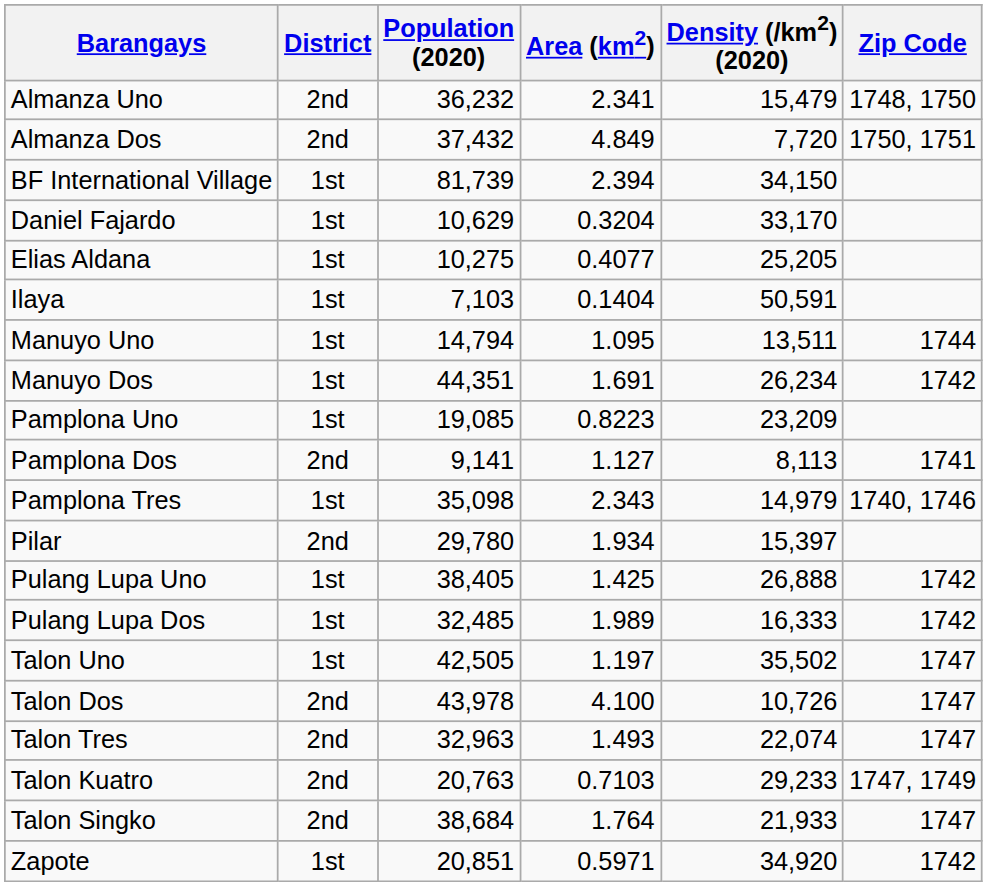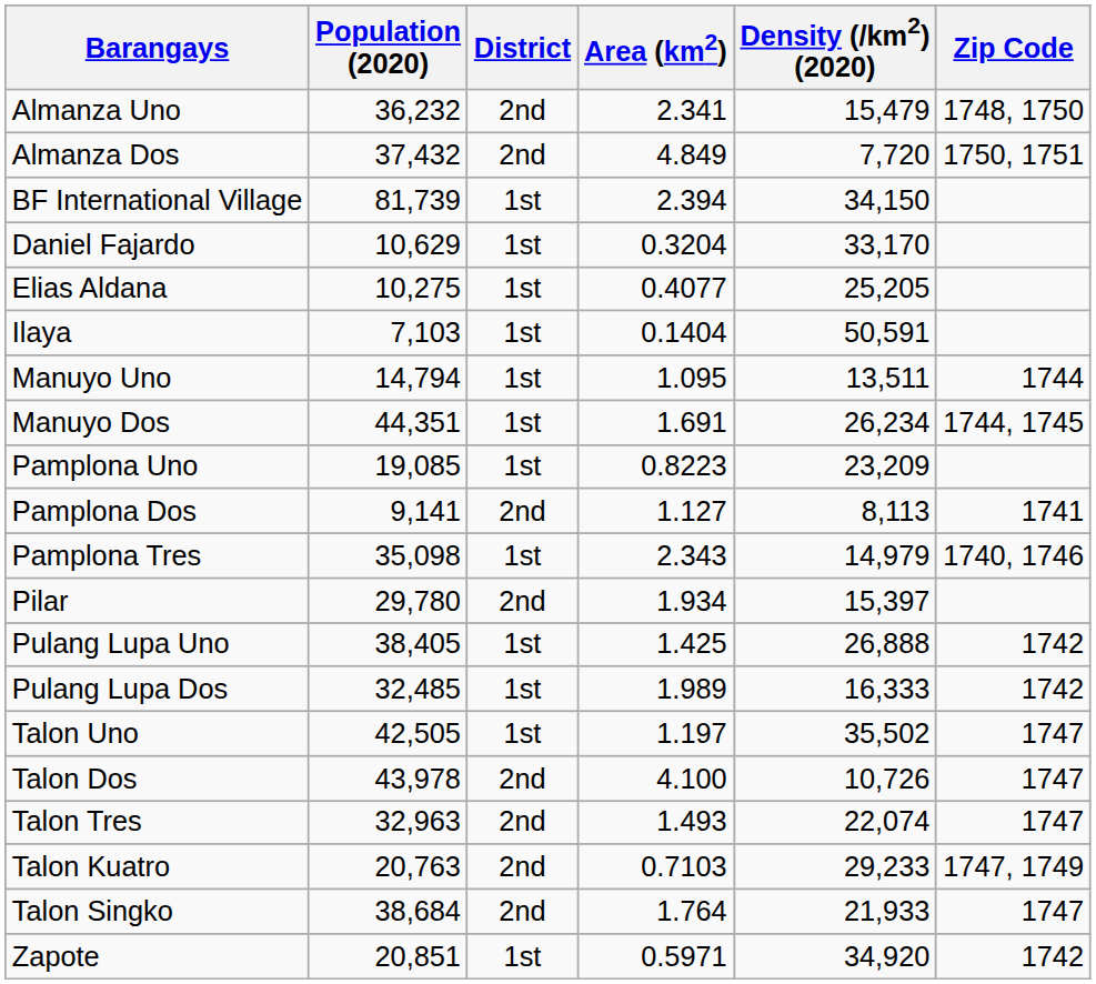columns swapped: District <-> Population (2020)
Manuyo Dos | Zip Code: 1742 -> 1744, 1745
